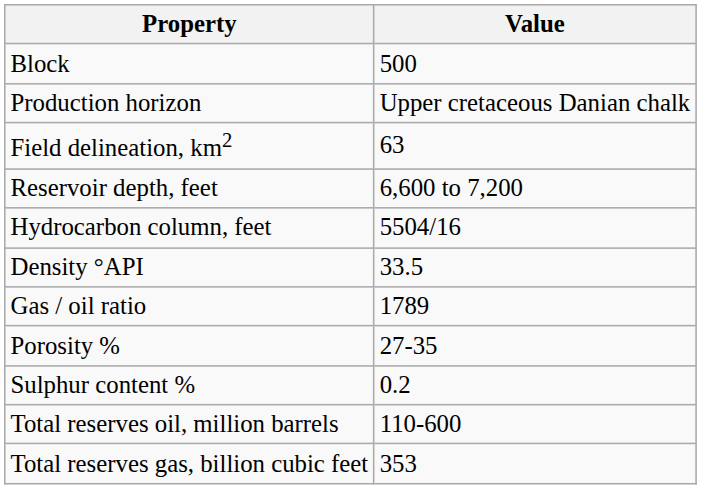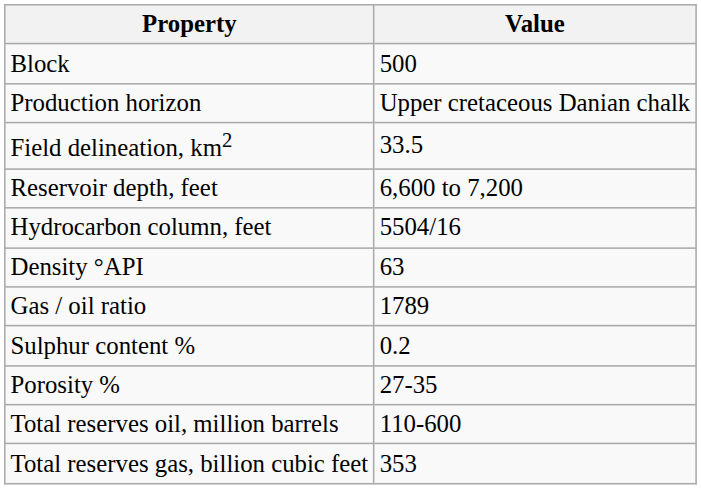Field delineation, km2 | Value: 63 -> 33.5
Density °API | Value: 33.5 -> 63
rows swapped: Sulphur content % <-> Porosity %
